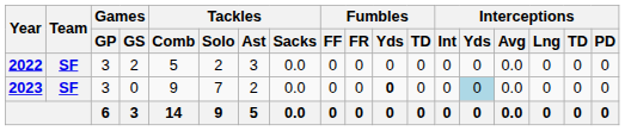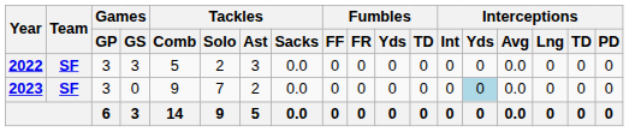2022 | Games / GS: 2 -> 3
2023 | Fumbles / Yds: bold -> normal
